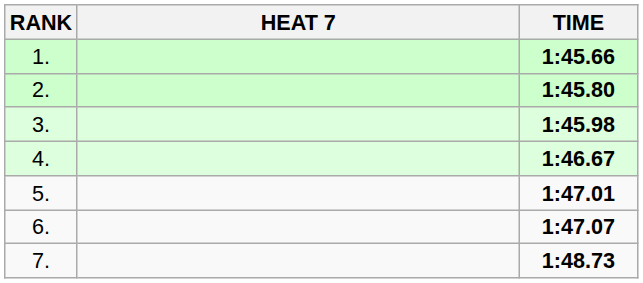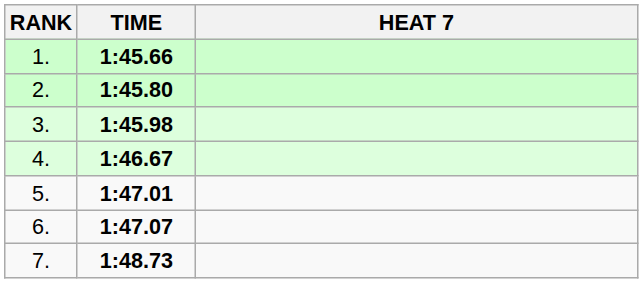columns swapped: HEAT 7 <-> TIME
